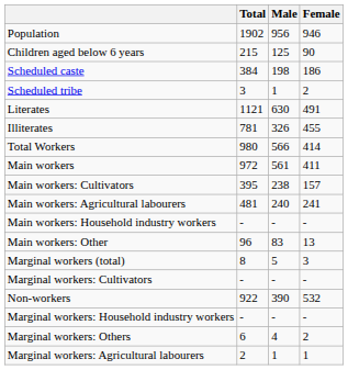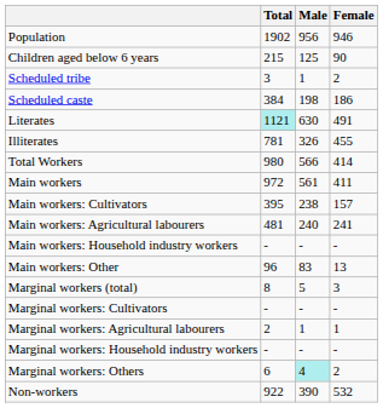rows swapped: Scheduled caste <-> Scheduled tribe
Literates | Total: no background -> paleturquoise background
rows swapped: Marginal workers: Agricultural labourers <-> Non-workers
Marginal workers: Others | Male: no background -> paleturquoise background
